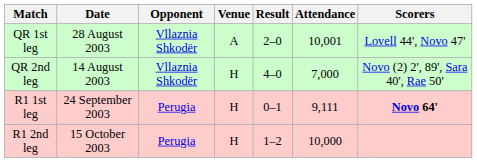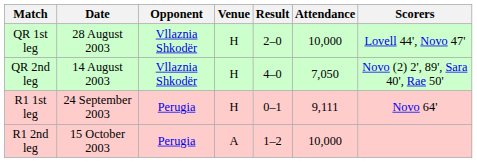QR 1st leg | Venue: A -> H
QR 1st leg | Attendance: 10,001 -> 10,000
QR 2nd leg | Attendance: 7,000 -> 7,050
R1 1st leg | Scorers: bold -> normal
R1 2nd leg | Venue: H -> A
